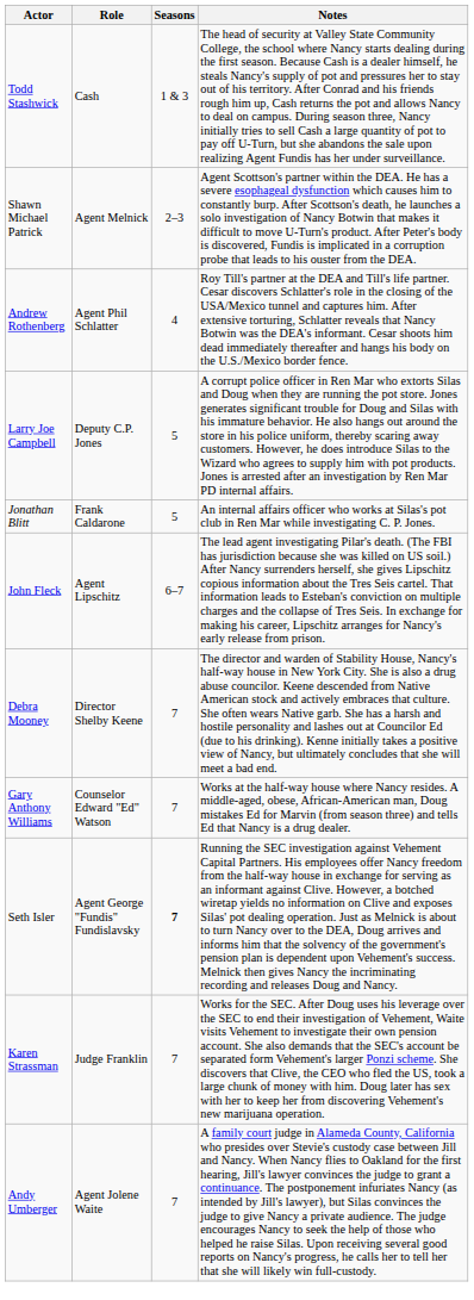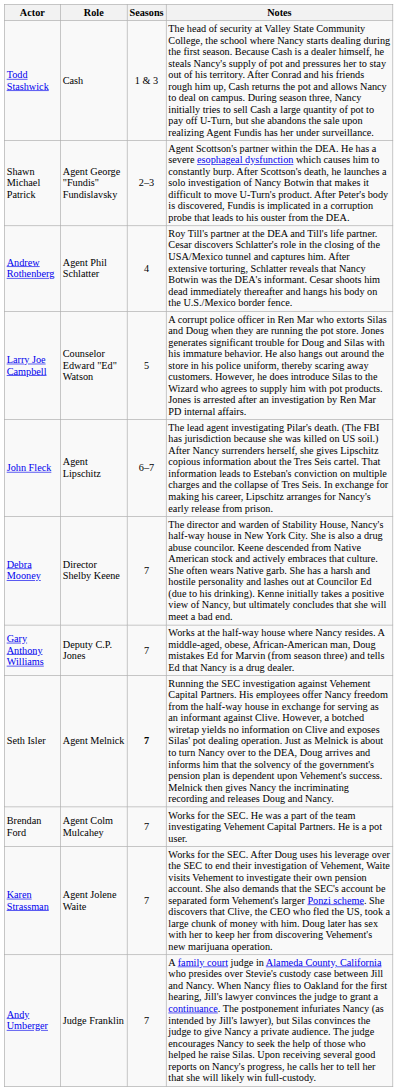Shawn Michael Patrick | Role: Agent Melnick -> Agent George "Fundis" Fundislavsky
Larry Joe Campbell | Role: Deputy C.P. Jones -> Counselor Edward "Ed" Watson
- row: Jonathan Blitt | Frank Caldarone | 5 | An internal affairs officer who works at Silas's pot club in Ren Mar while investigating C. P. Jones.
Gary Anthony Williams | Role: Counselor Edward "Ed" Watson -> Deputy C.P. Jones
Seth Isler | Role: Agent George "Fundis" Fundislavsky -> Agent Melnick
+ row: Brendan Ford | Agent Colm Mulcahey | 7 | Works for the SEC. He was a part of the team investigating Vehement Capital Partners. He is a pot user.
Karen Strassman | Role: Judge Franklin -> Agent Jolene Waite
Andy Umberger | Role: Agent Jolene Waite -> Judge Franklin
